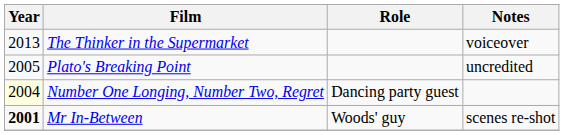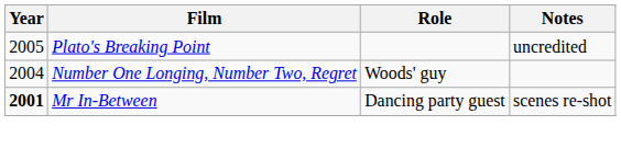- row: 2013 | The Thinker in the Supermarket | voiceover
Number One Longing, Number Two, Regret | Year: lightyellow background -> no background
Number One Longing, Number Two, Regret | Role: Dancing party guest -> Woods' guy
Mr In-Between | Role: Woods' guy -> Dancing party guest
